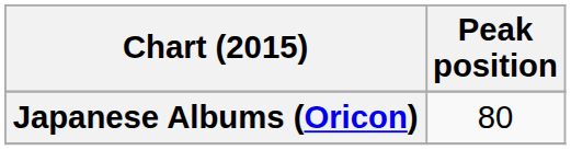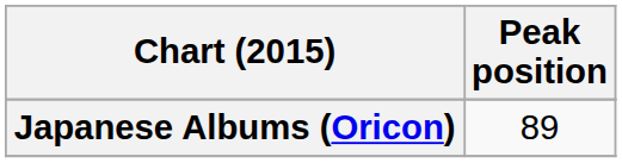Japanese Albums (Oricon) | Peak position: 80 -> 89
